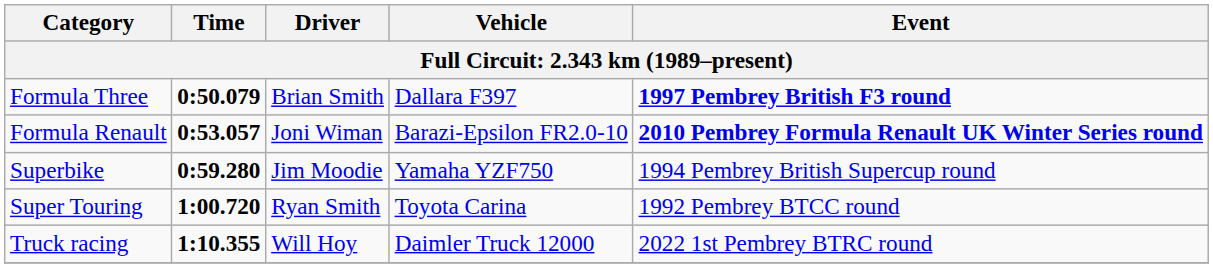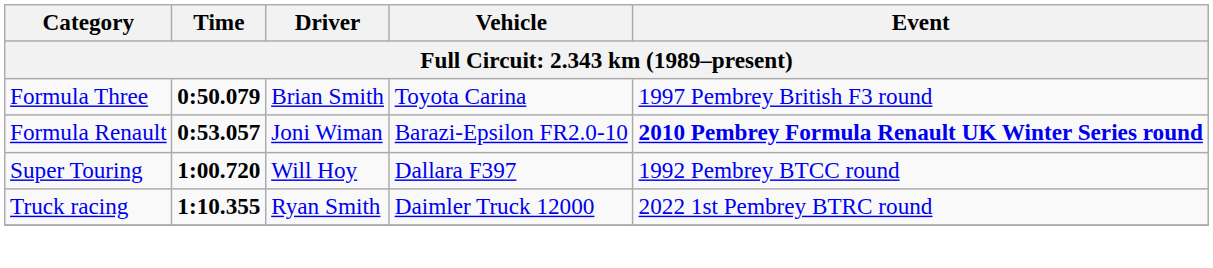Formula Three | Vehicle: Dallara F397 -> Toyota Carina
Formula Three | Event: bold -> normal
- row: Superbike | 0:59.280 | Jim Moodie | Yamaha YZF750 | 1994 Pembrey British Supercup round
Super Touring | Driver: Ryan Smith -> Will Hoy
Super Touring | Vehicle: Toyota Carina -> Dallara F397
Truck racing | Driver: Will Hoy -> Ryan Smith
